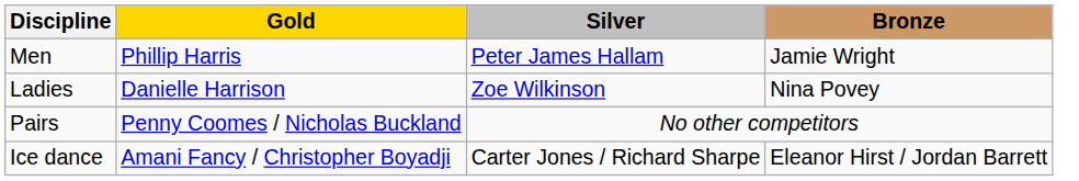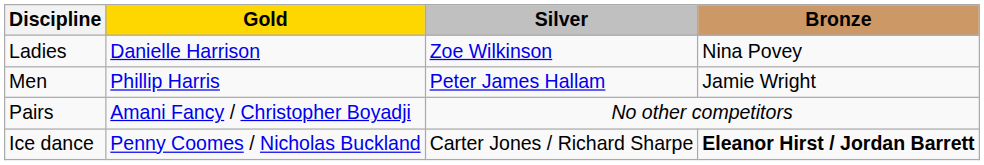rows swapped: Men <-> Ladies
Pairs | Gold: Penny Coomes / Nicholas Buckland -> Amani Fancy / Christopher Boyadji
Ice dance | Gold: Amani Fancy / Christopher Boyadji -> Penny Coomes / Nicholas Buckland
Ice dance | Bronze: normal -> bold
